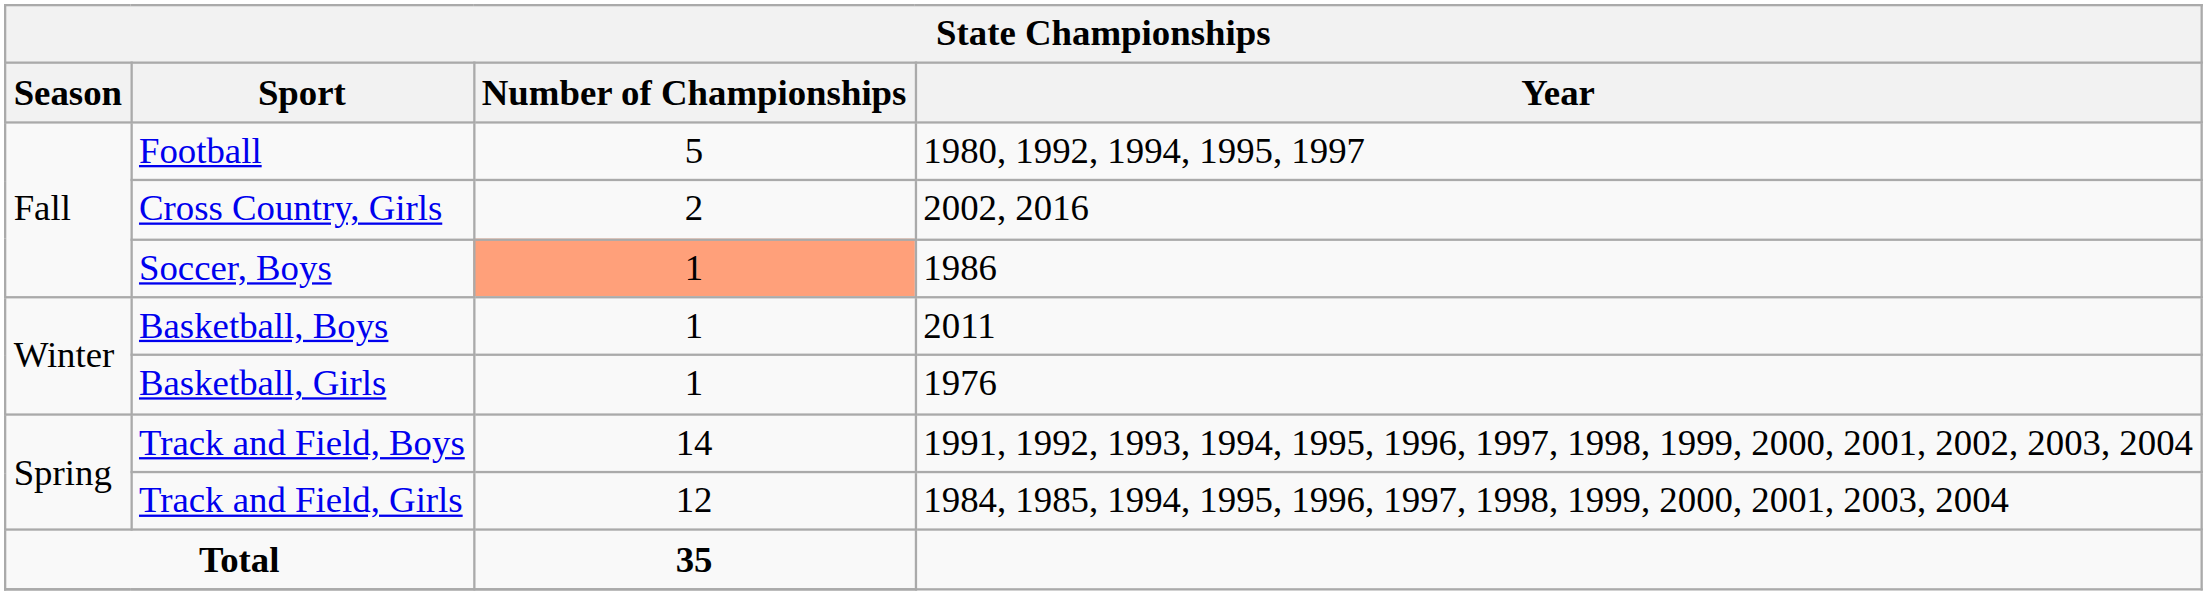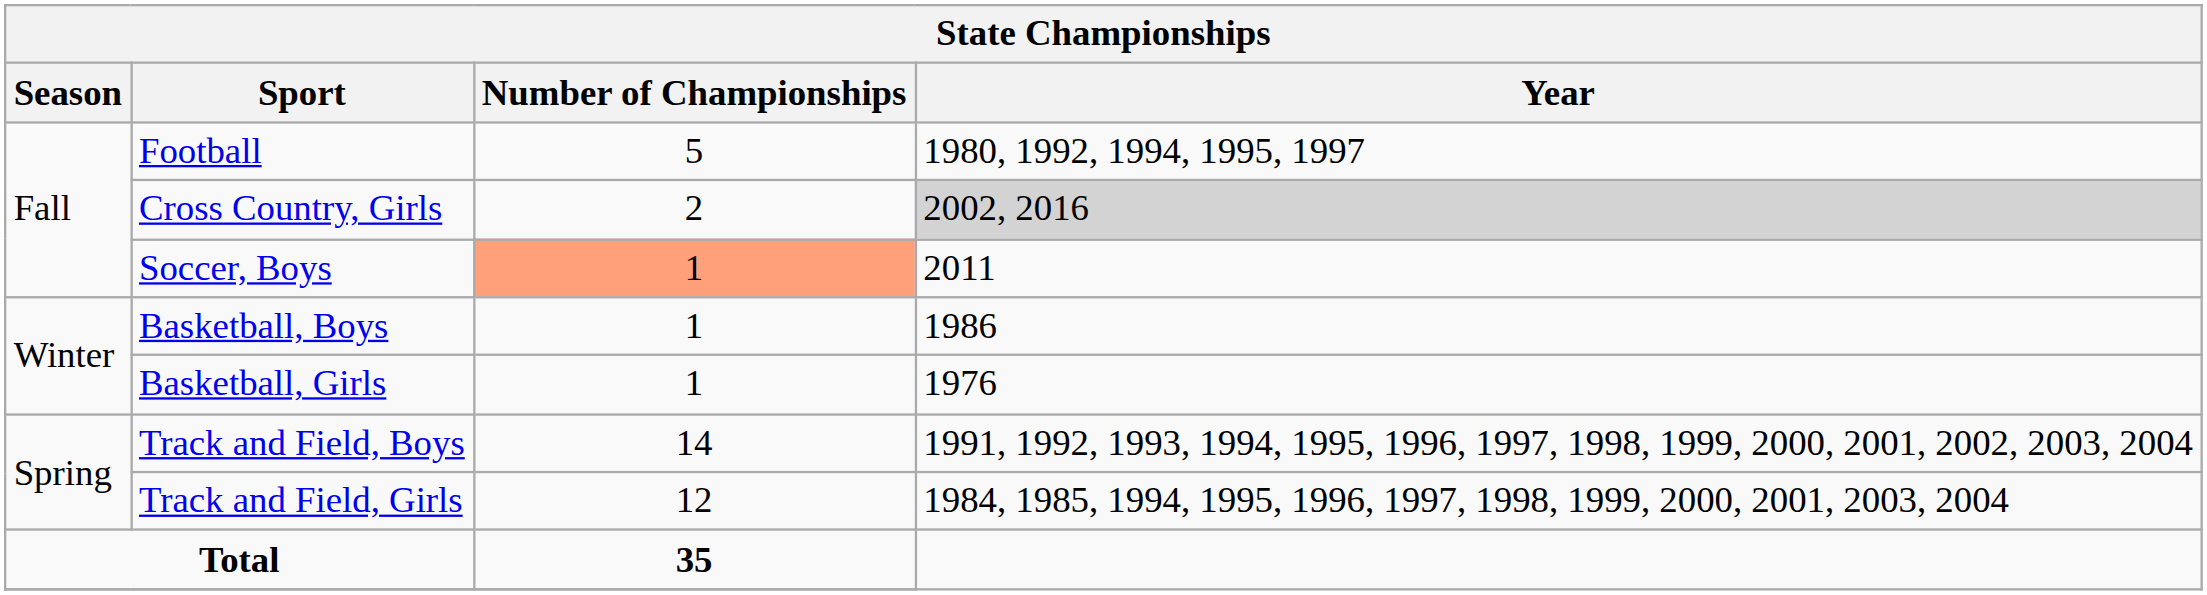Cross Country, Girls | Year: no background -> lightgrey background
Soccer, Boys | Year: 1986 -> 2011
Basketball, Boys | Year: 2011 -> 1986
